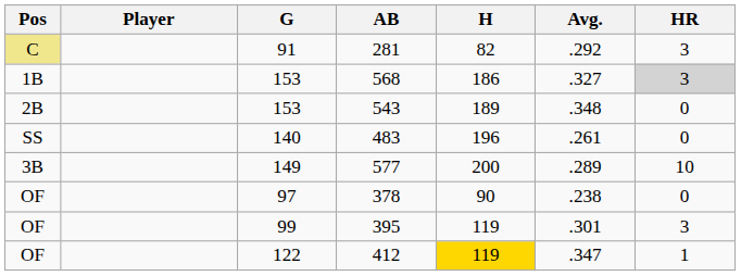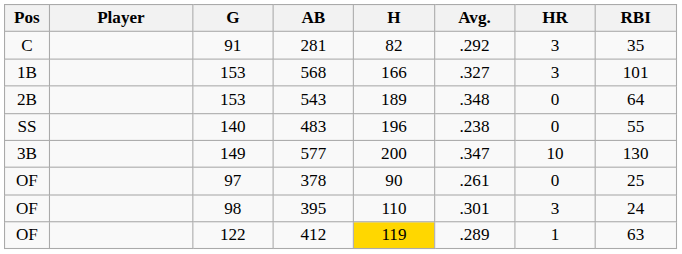+ column: RBI | 35 | 101 | 64 | 55 | 130 | 25 | 24 | 63
281 | Pos: khaki background -> no background
568 | H: 186 -> 166
568 | HR: lightgrey background -> no background
483 | Avg.: .261 -> .238
577 | Avg.: .289 -> .347
378 | Avg.: .238 -> .261
395 | G: 99 -> 98
395 | H: 119 -> 110
412 | Avg.: .347 -> .289
